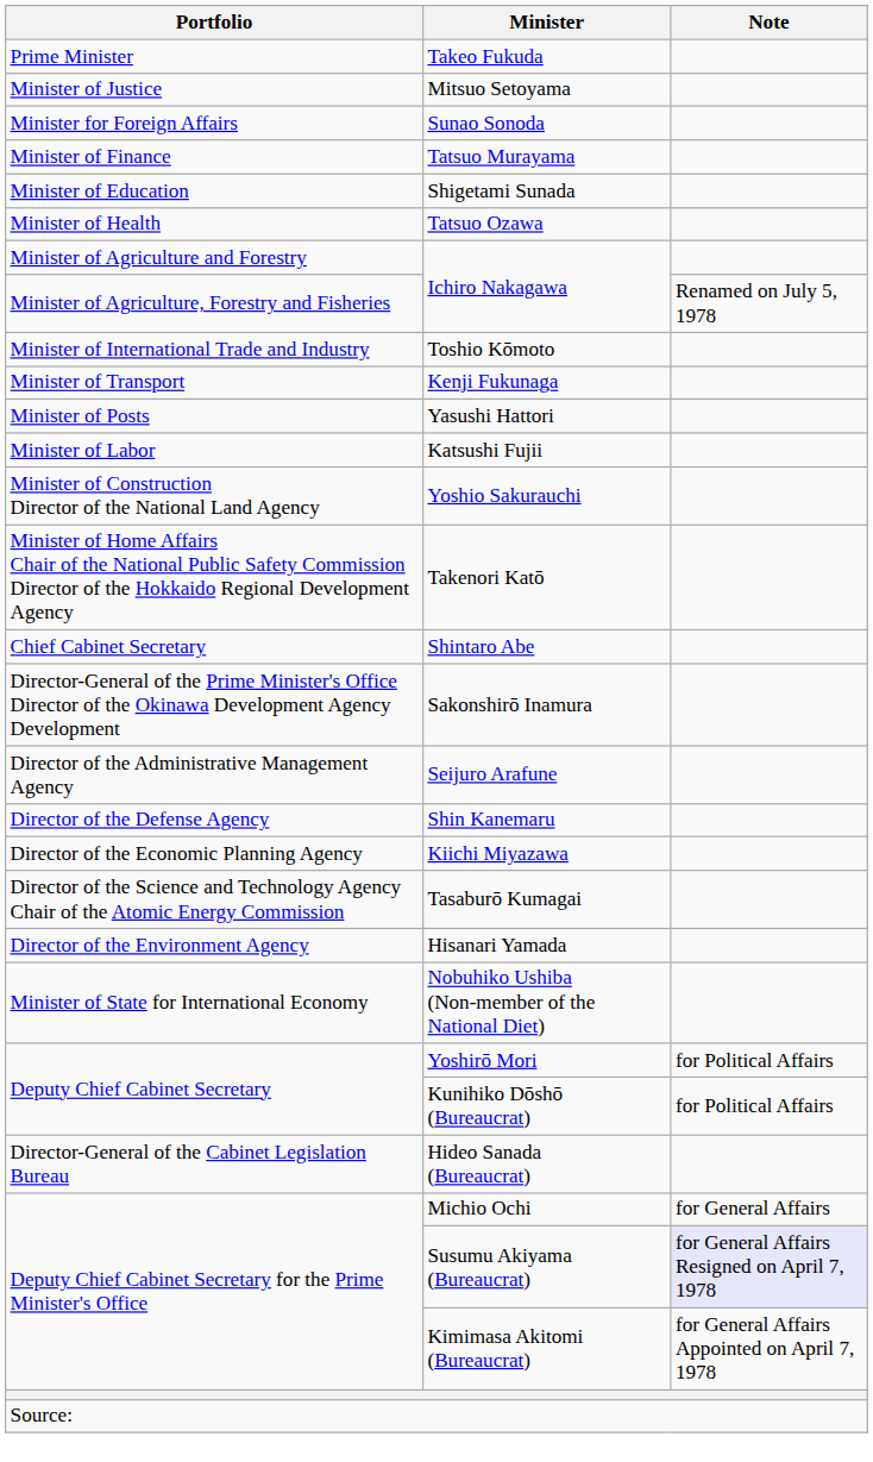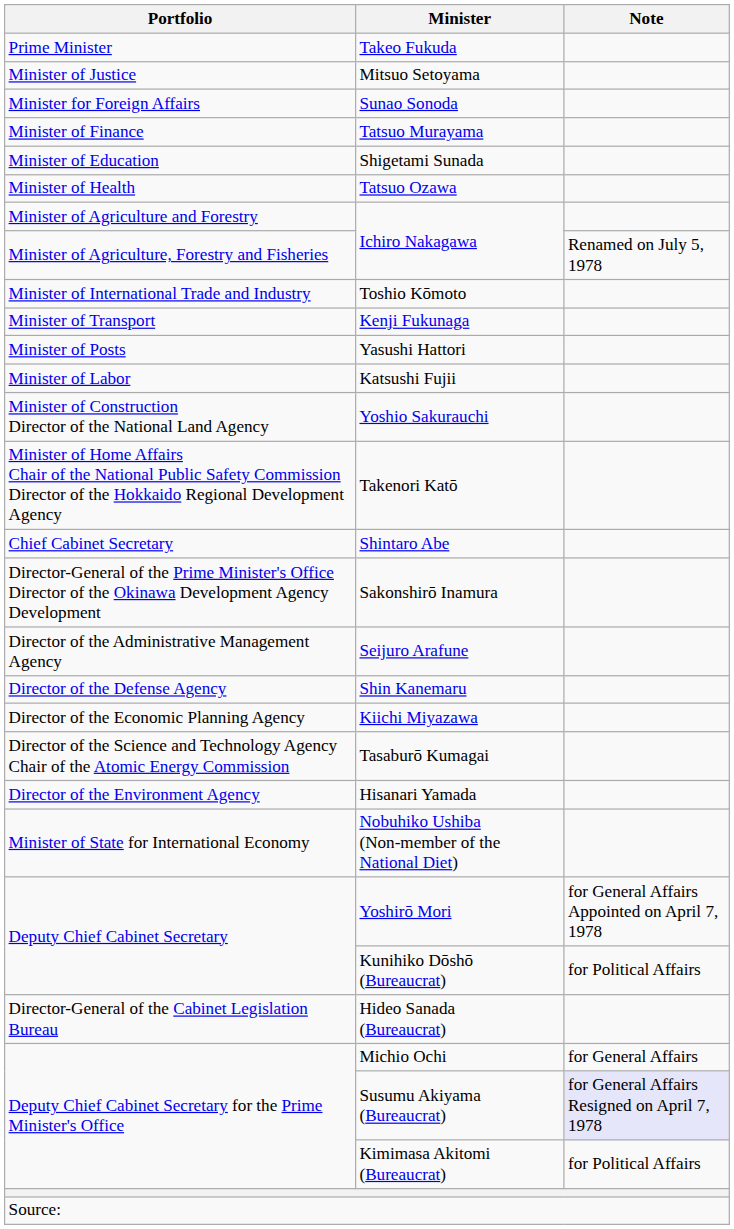Yoshirō Mori | Note: for Political Affairs -> for General Affairs Appointed on April 7, 1978
Kimimasa Akitomi (Bureaucrat) | Note: for General Affairs Appointed on April 7, 1978 -> for Political Affairs
